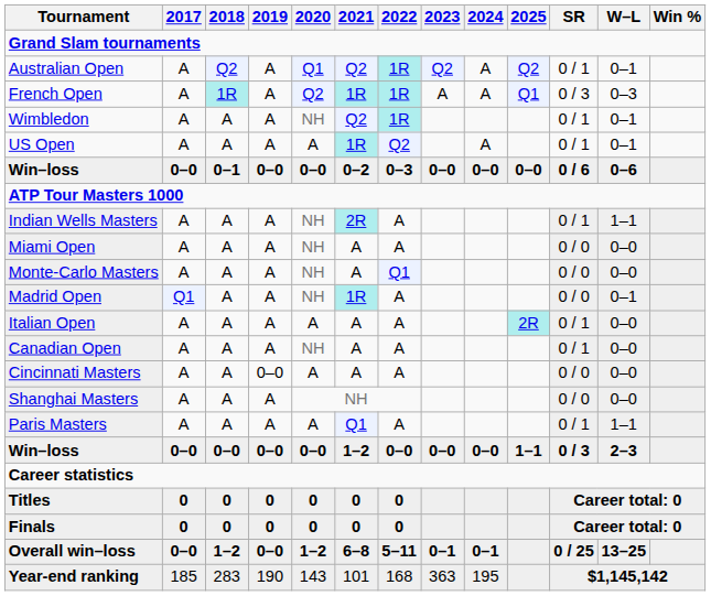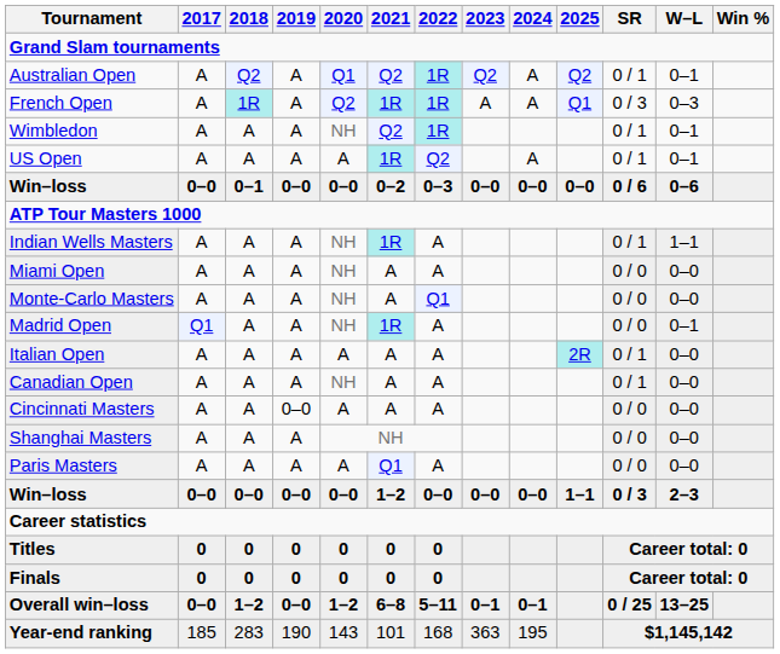Indian Wells Masters | 2021: 2R -> 1R
Paris Masters | SR: 0 / 1 -> 0 / 0
Paris Masters | W–L: 1–1 -> 0–0
